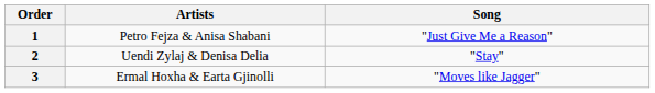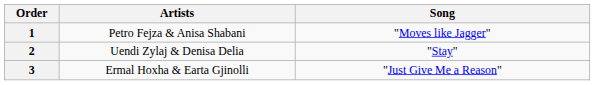1 | Song: "Just Give Me a Reason" -> "Moves like Jagger"
3 | Song: "Moves like Jagger" -> "Just Give Me a Reason"
